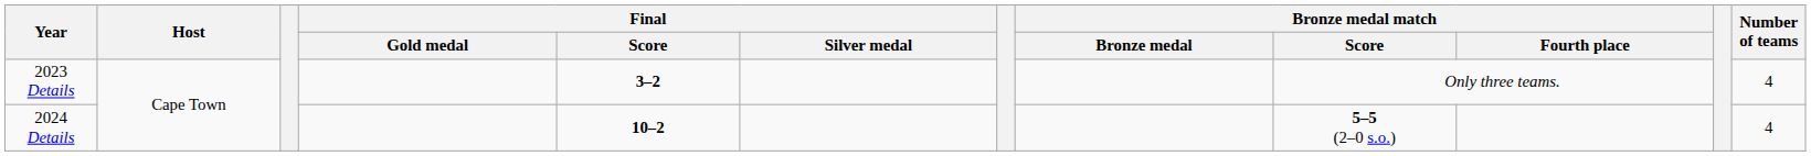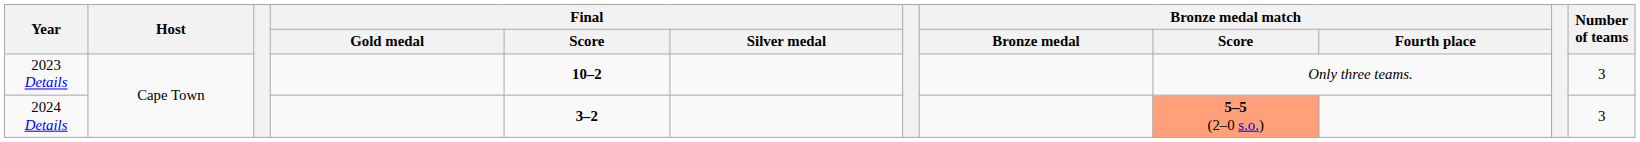2023 Details | Final / Score: 3–2 -> 10–2
2023 Details | Number of teams: 4 -> 3
2024 Details | Final / Score: 10–2 -> 3–2
2024 Details | Bronze medal match / Score: no background -> lightsalmon background
2024 Details | Number of teams: 4 -> 3
